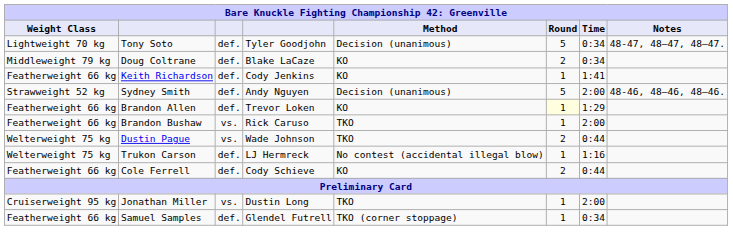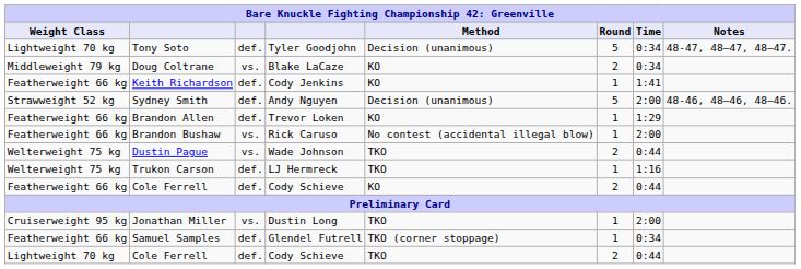Doug Coltrane | column 3: def. -> vs.
Brandon Allen | Round: lightyellow background -> no background
Brandon Bushaw | Method: TKO -> No contest (accidental illegal blow)
Trukon Carson | Method: No contest (accidental illegal blow) -> TKO
+ row: Lightweight 70 kg | Cole Ferrell | def. | Cody Schieve | TKO | 2 | 0:44
